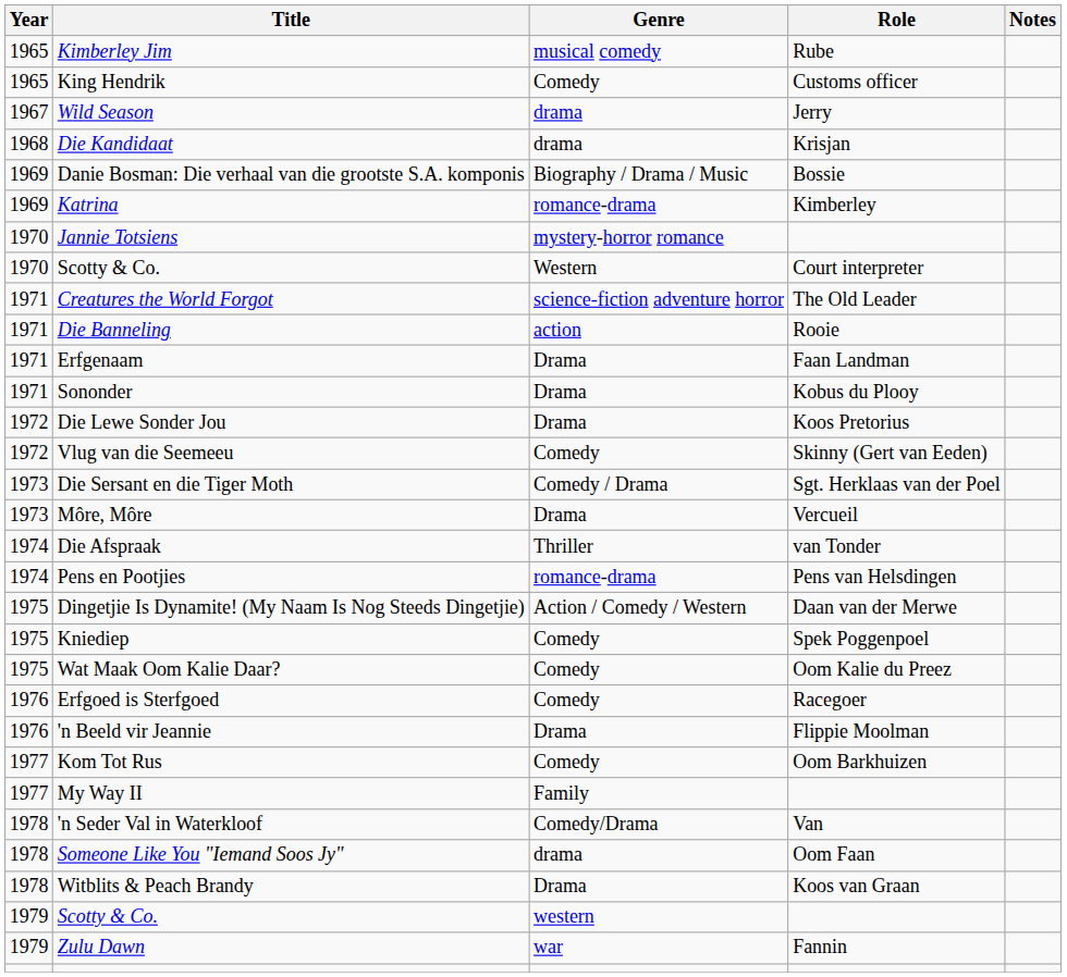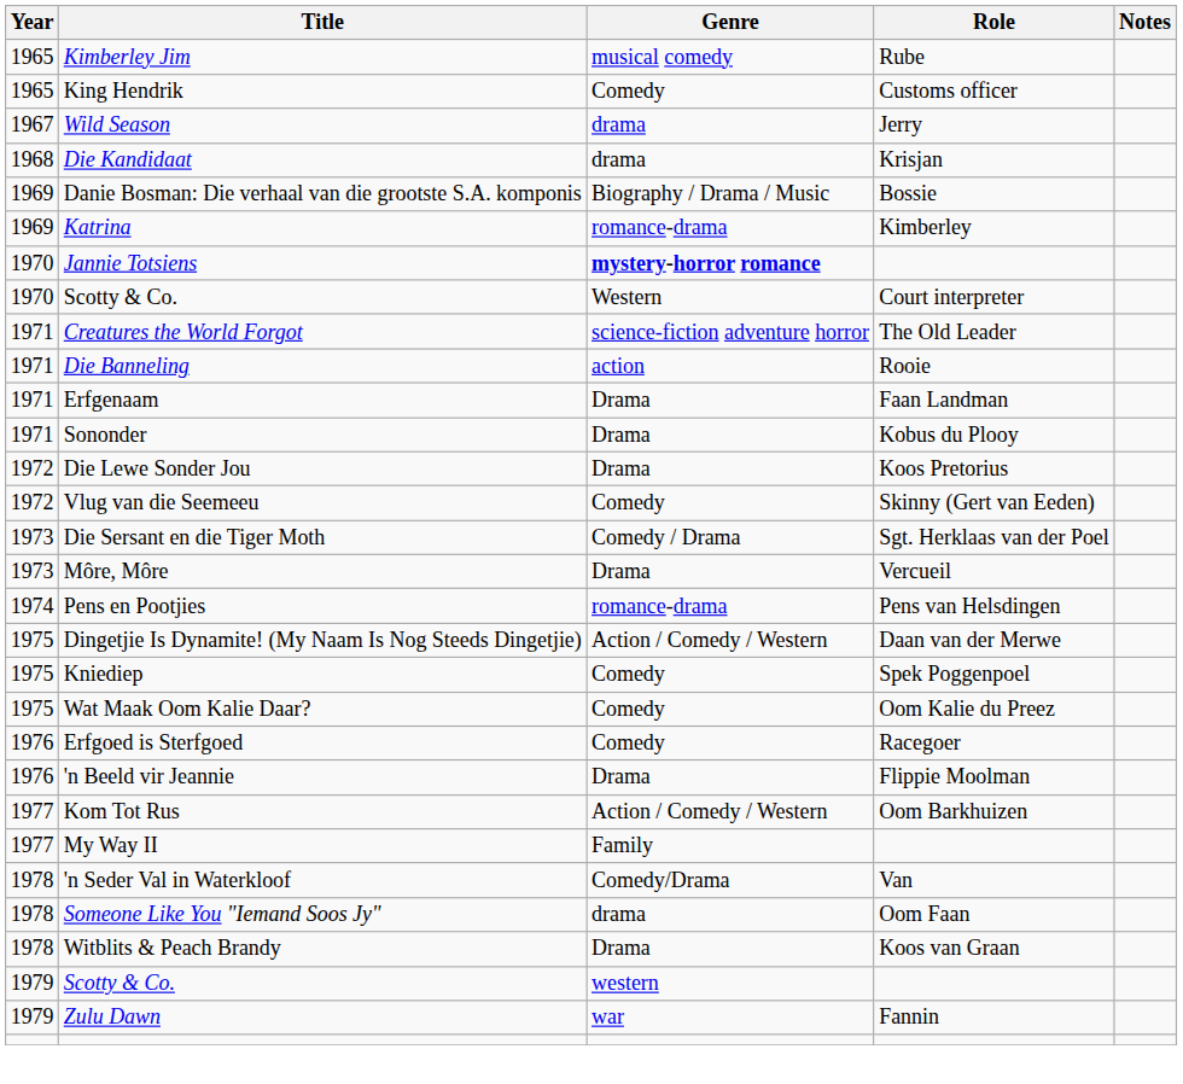Jannie Totsiens | Genre: normal -> bold
- row: 1974 | Die Afspraak | Thriller | van Tonder
Kom Tot Rus | Genre: Comedy -> Action / Comedy / Western
